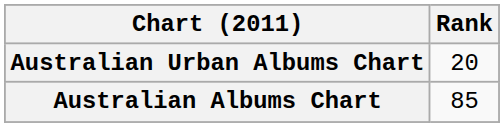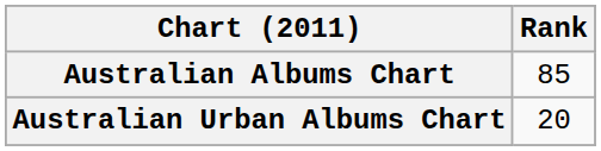rows swapped: Australian Albums Chart <-> Australian Urban Albums Chart
